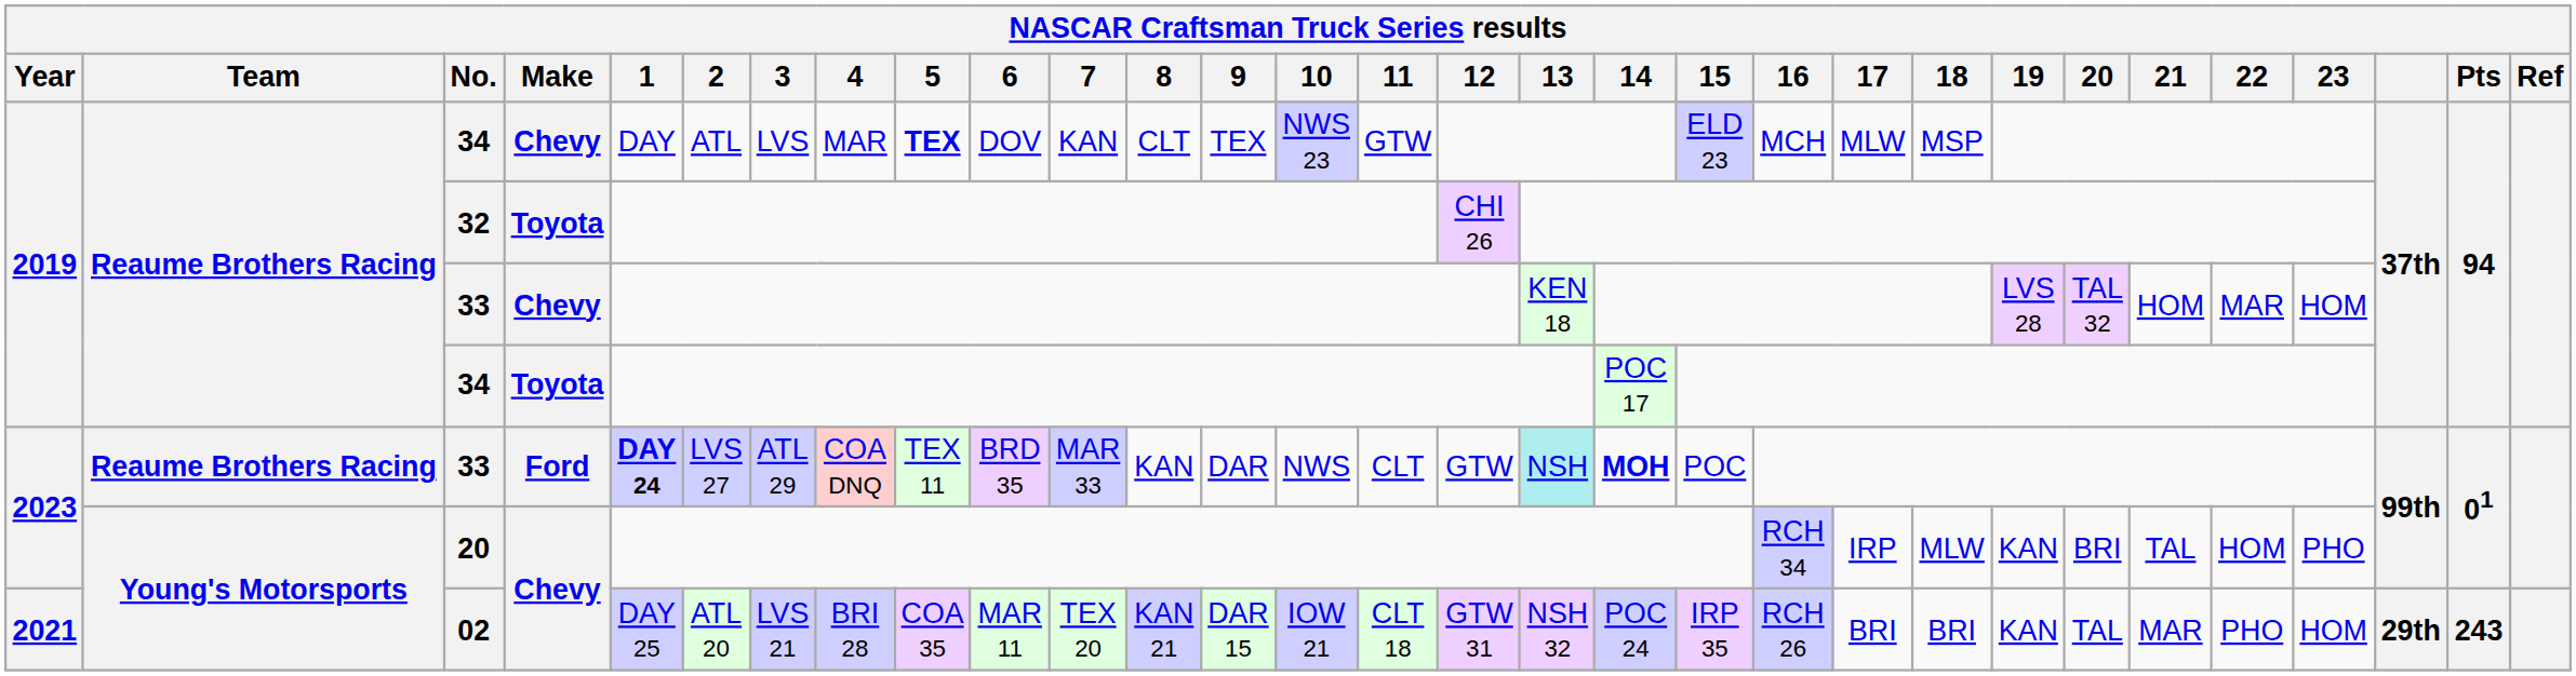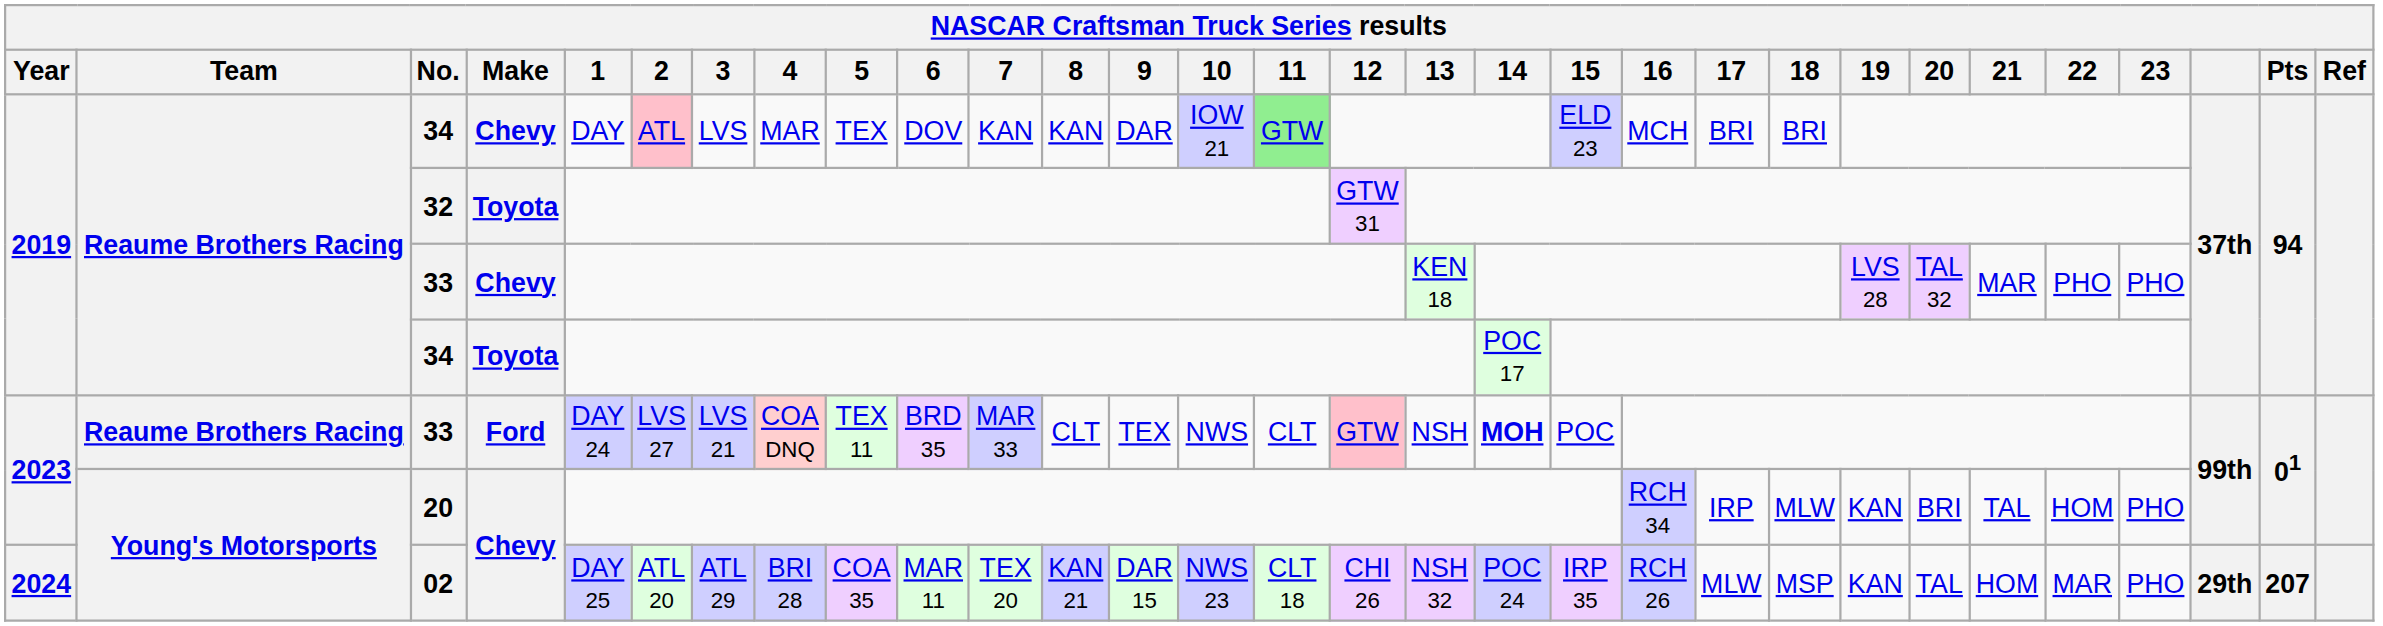34 / Chevy | 2: no background -> pink background
34 / Chevy | 5: bold -> normal
34 / Chevy | 8: CLT -> KAN
34 / Chevy | 9: TEX -> DAR
34 / Chevy | 10: NWS 23 -> IOW 21
34 / Chevy | 11: no background -> lightgreen background
34 / Chevy | 17: MLW -> BRI
34 / Chevy | 18: MSP -> BRI
32 | 12: CHI 26 -> GTW 31
33 / Chevy | 21: HOM -> MAR
33 / Chevy | 22: MAR -> PHO
33 / Chevy | 23: HOM -> PHO
33 / Ford | 1: bold -> normal
33 / Ford | 3: ATL 29 -> LVS 21
33 / Ford | 8: KAN -> CLT
33 / Ford | 9: DAR -> TEX
33 / Ford | 12: no background -> pink background
33 / Ford | 13: paleturquoise background -> no background
02 | Year: 2021 -> 2024
02 | 3: LVS 21 -> ATL 29
02 | 10: IOW 21 -> NWS 23
02 | 12: GTW 31 -> CHI 26
02 | 17: BRI -> MLW
02 | 18: BRI -> MSP
02 | 21: MAR -> HOM
02 | 22: PHO -> MAR
02 | 23: HOM -> PHO
02 | Pts: 243 -> 207
